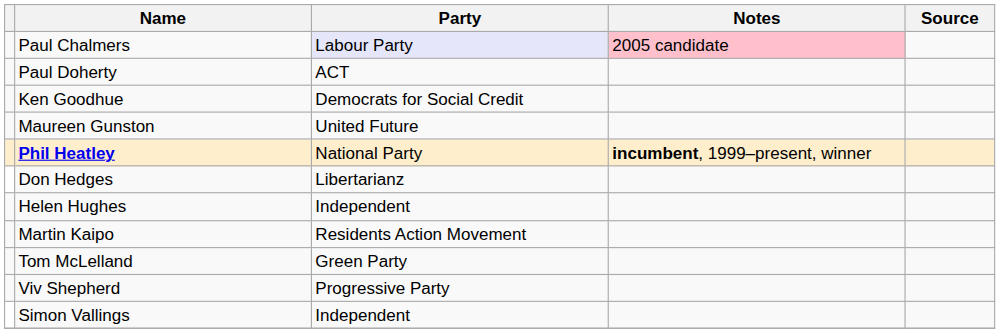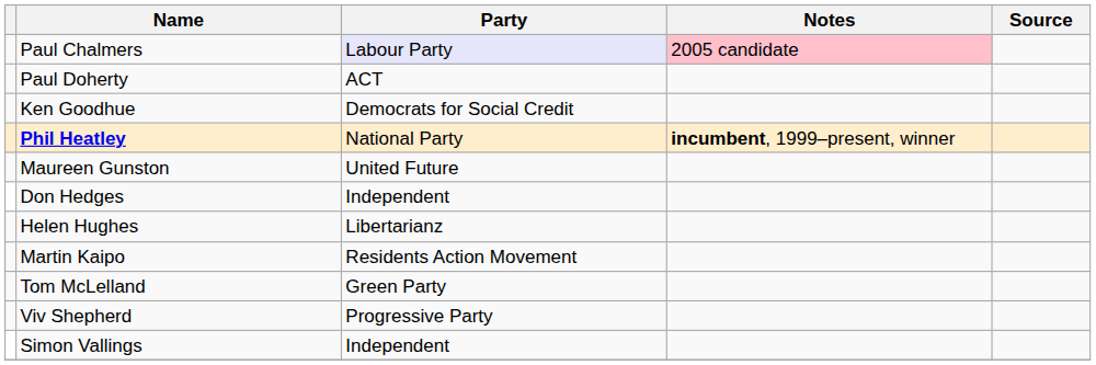rows swapped: Maureen Gunston <-> Phil Heatley
Don Hedges | Party: Libertarianz -> Independent
Helen Hughes | Party: Independent -> Libertarianz
